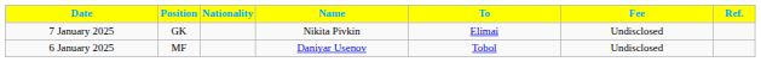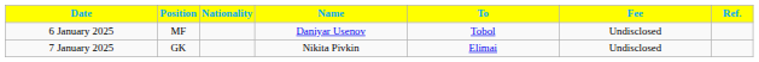rows swapped: 6 January 2025 <-> 7 January 2025
